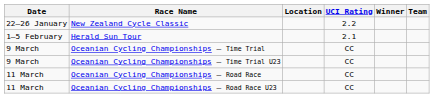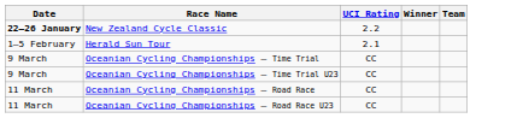- column: Location
New Zealand Cycle Classic | Date: normal -> bold
